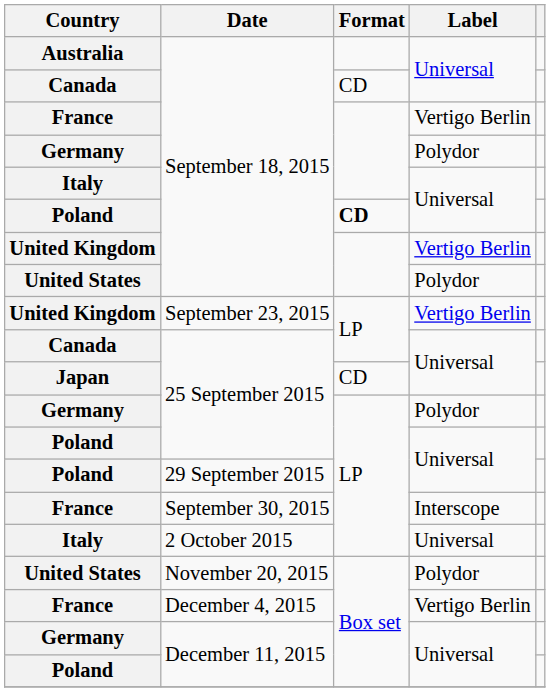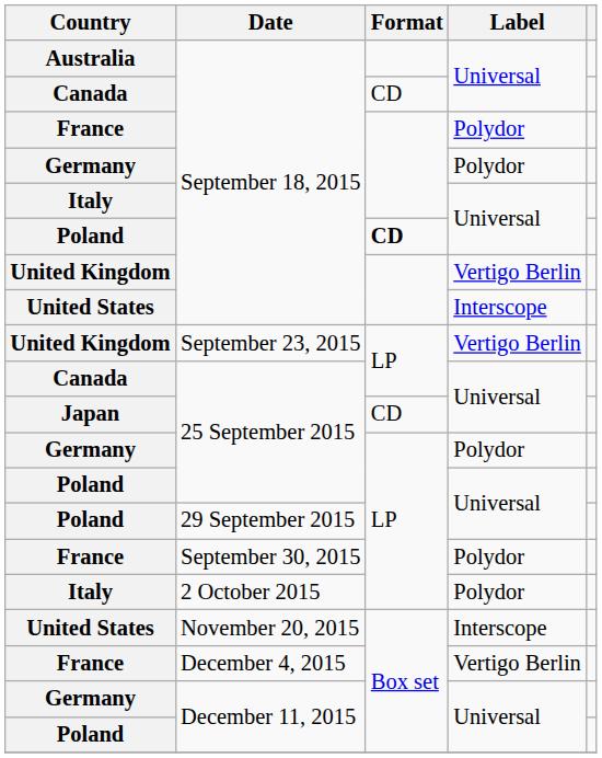France / September 18, 2015 | Label: Vertigo Berlin -> Polydor
United States / September 18, 2015 | Label: Polydor -> Interscope
France / September 30, 2015 | Label: Interscope -> Polydor
Italy / 2 October 2015 | Label: Universal -> Polydor
United States / November 20, 2015 | Label: Polydor -> Interscope
